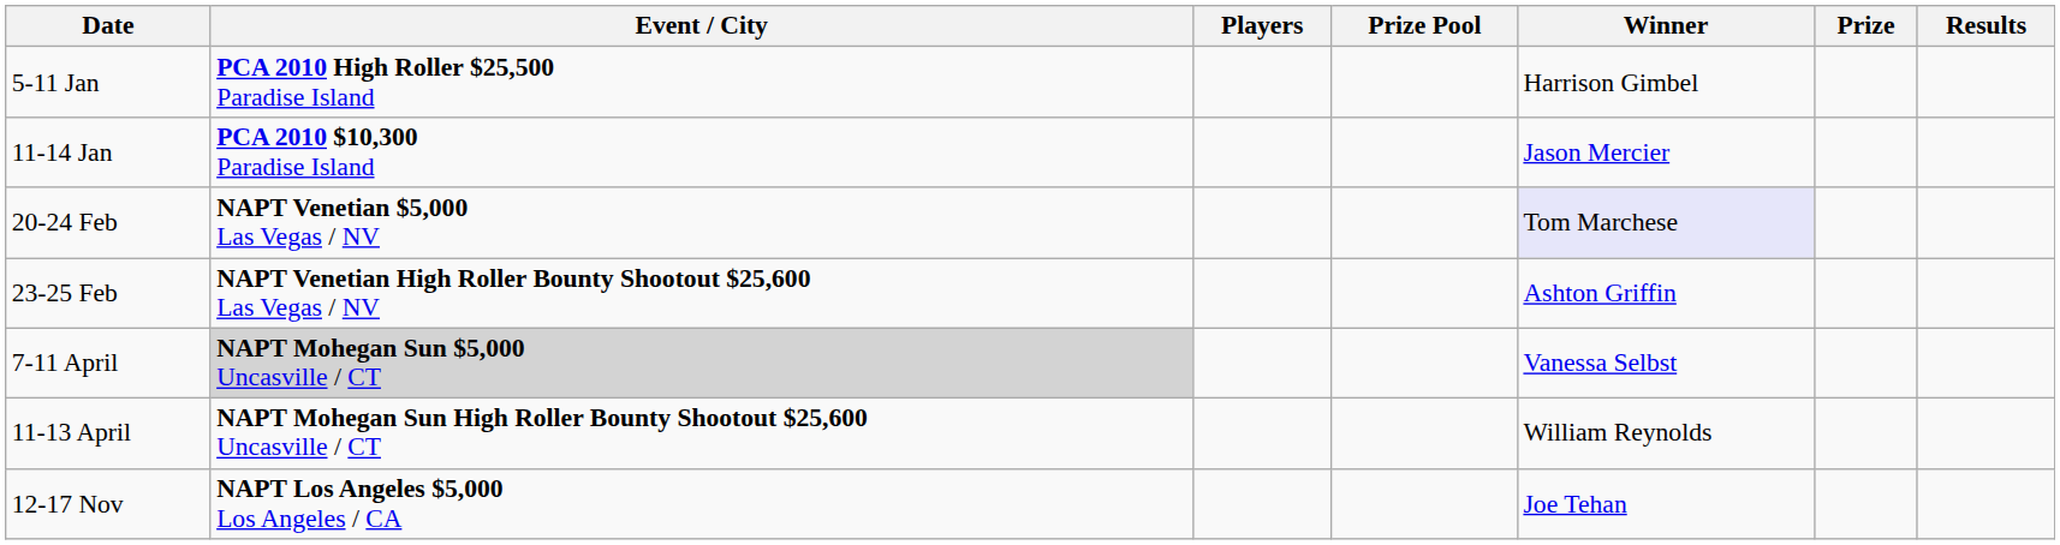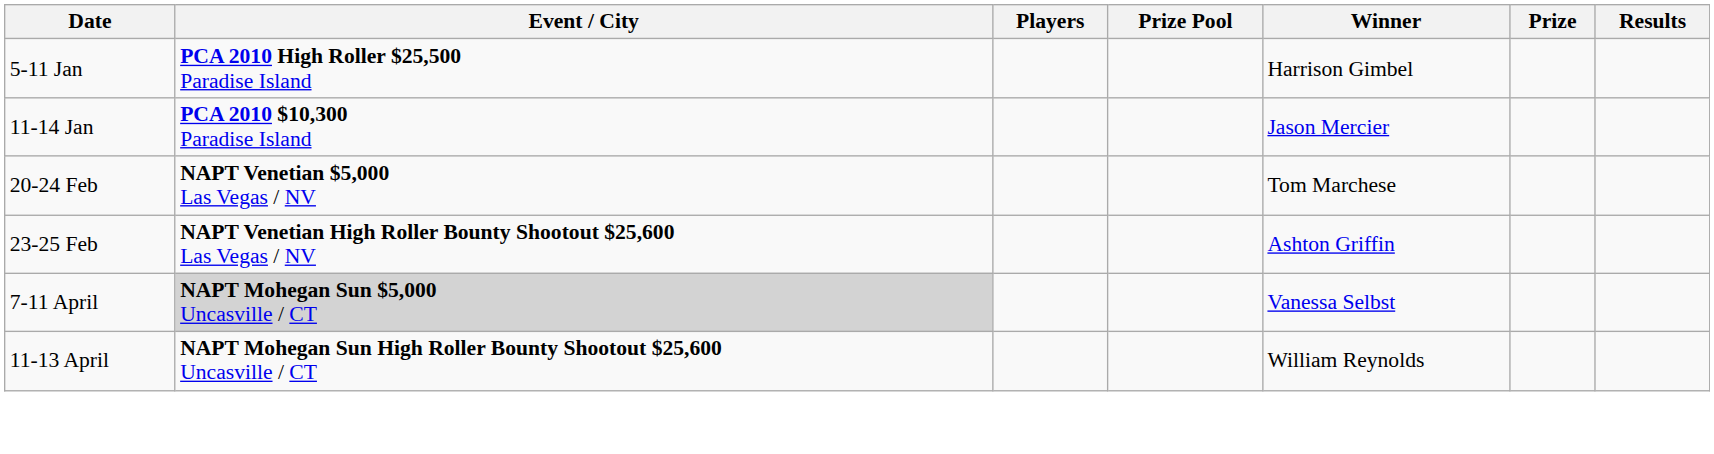20-24 Feb | Winner: lavender background -> no background
- row: 12-17 Nov | NAPT Los Angeles $5,000 Los Angeles / CA | Joe Tehan
